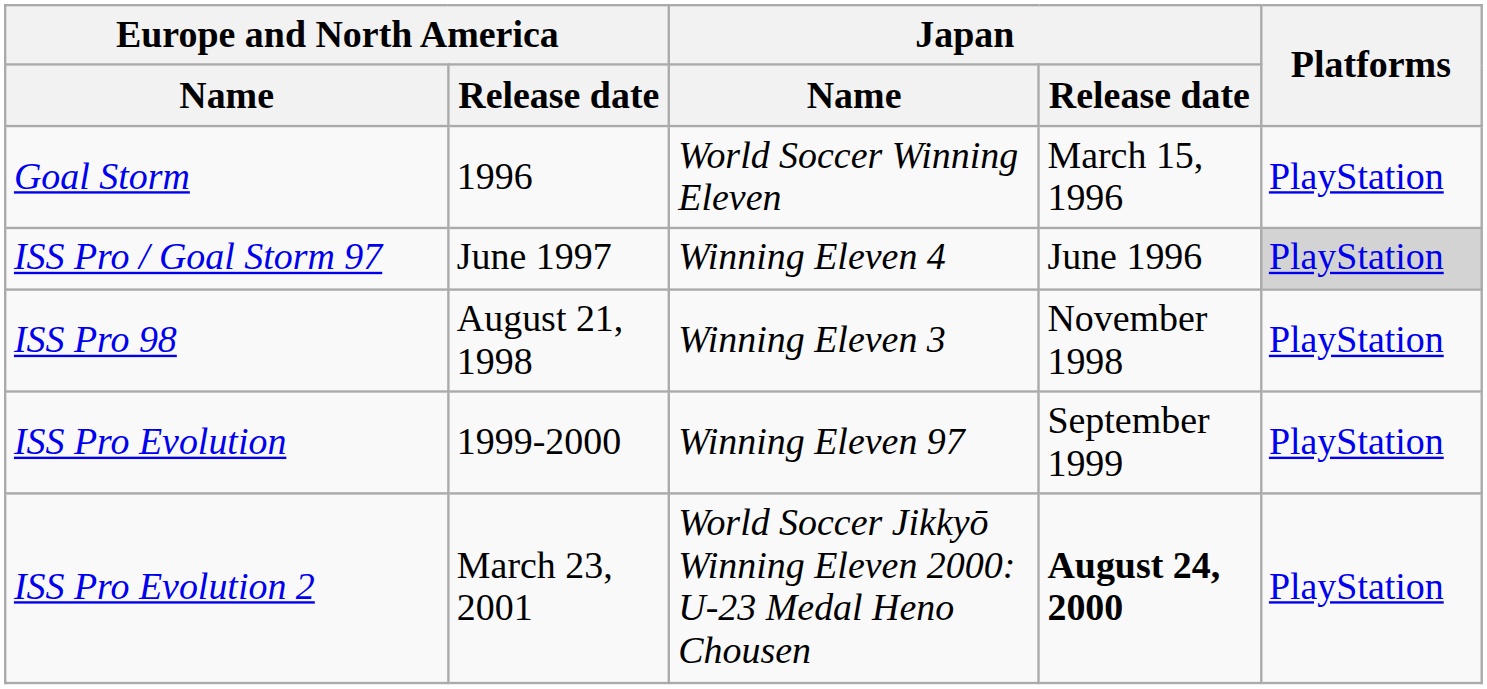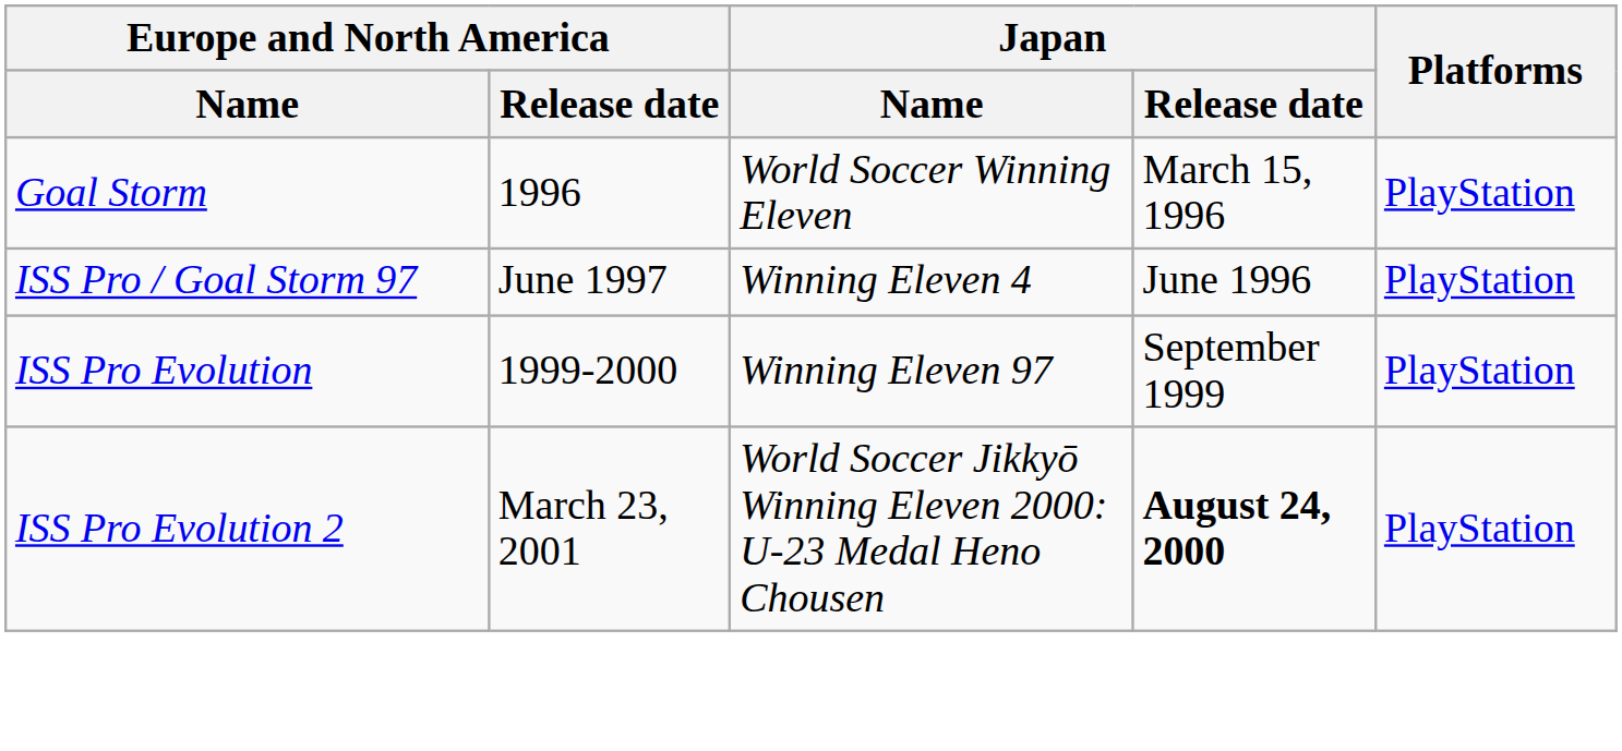ISS Pro / Goal Storm 97 | Platforms: lightgrey background -> no background
- row: ISS Pro 98 | August 21, 1998 | Winning Eleven 3 | November 1998 | PlayStation
